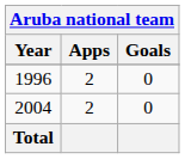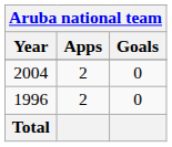rows swapped: 1996 <-> 2004
